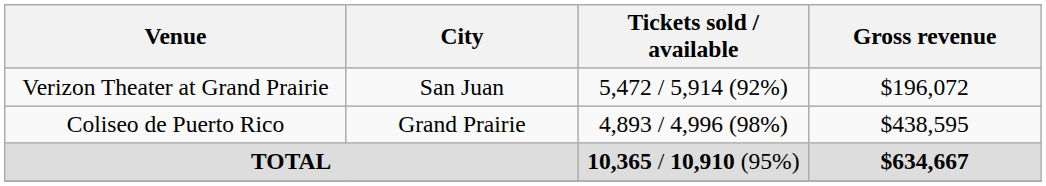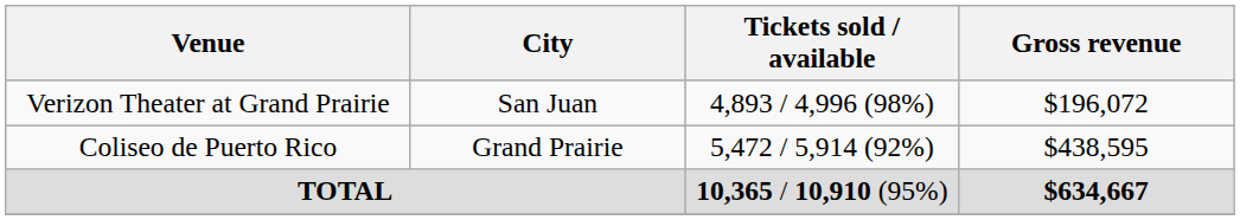Verizon Theater at Grand Prairie | Tickets sold / available: 5,472 / 5,914 (92%) -> 4,893 / 4,996 (98%)
Coliseo de Puerto Rico | Tickets sold / available: 4,893 / 4,996 (98%) -> 5,472 / 5,914 (92%)
